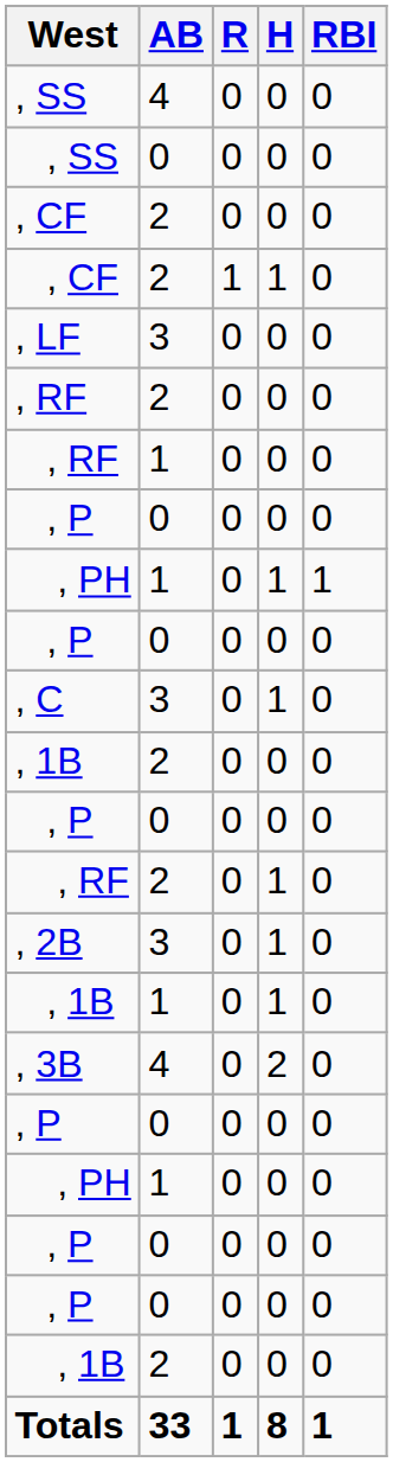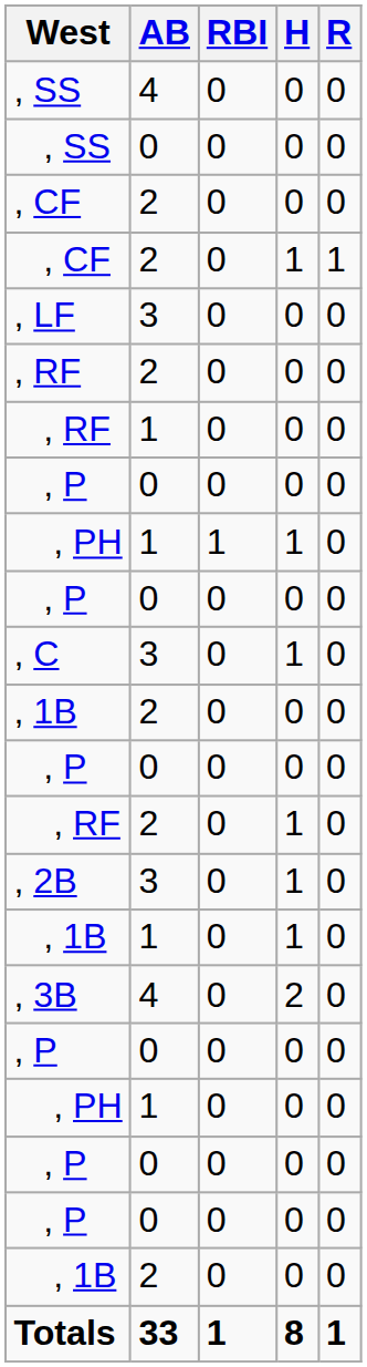columns swapped: R <-> RBI
